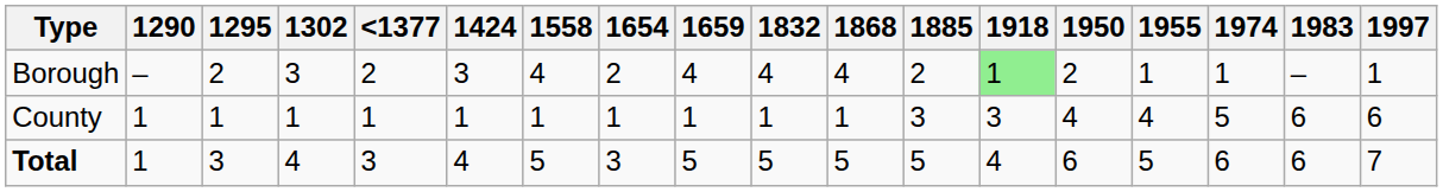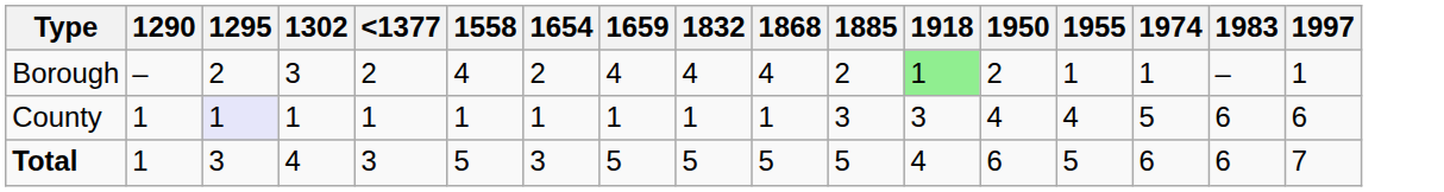- column: 1424 | 3 | 1 | 4
County | 1295: no background -> lavender background
